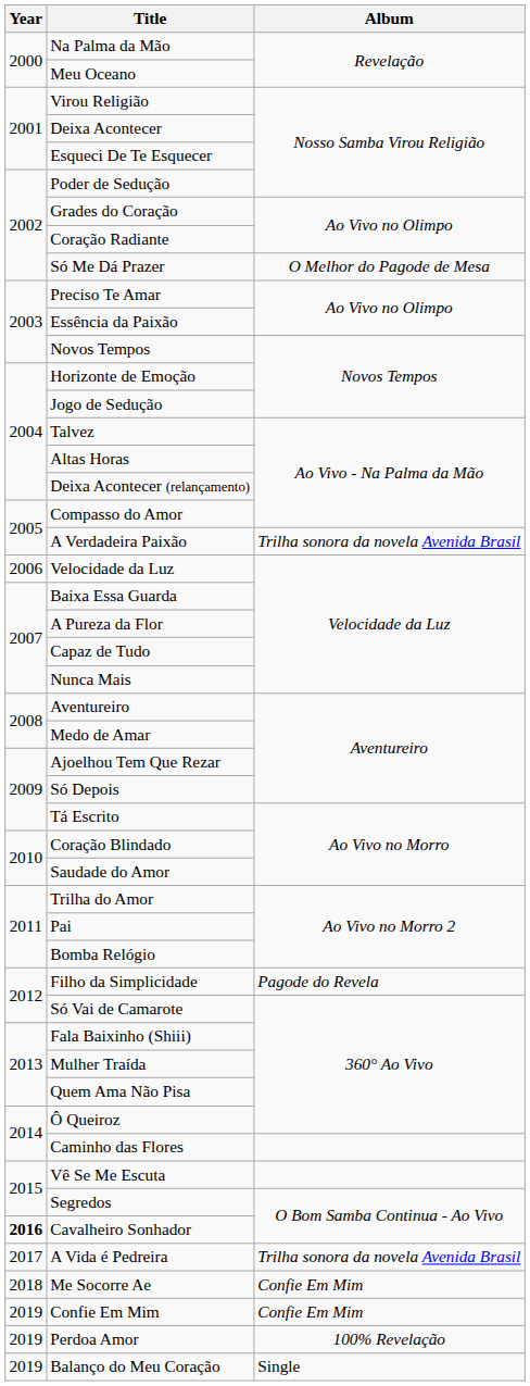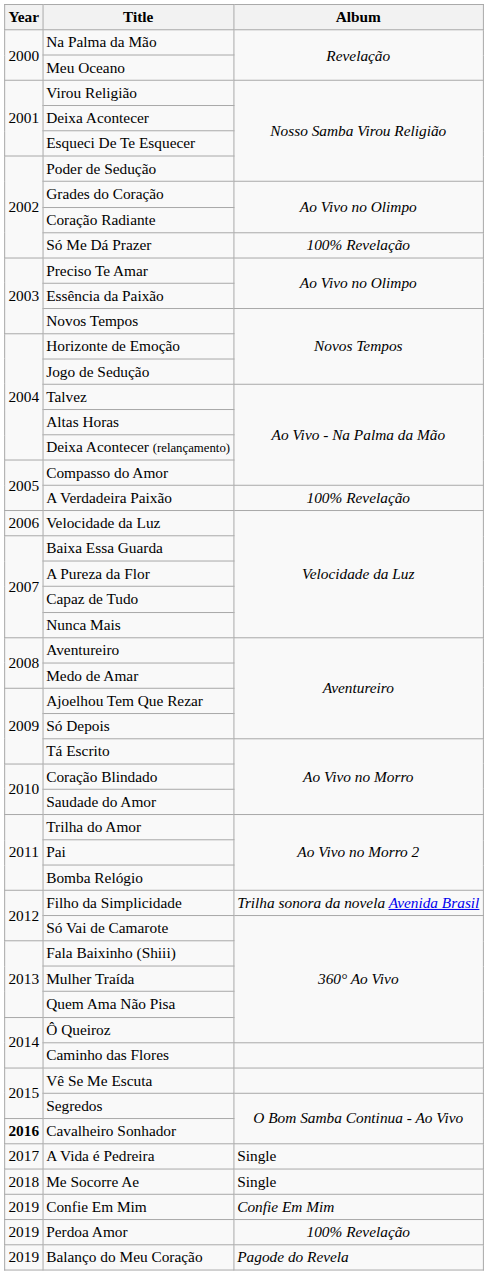Só Me Dá Prazer | Album: O Melhor do Pagode de Mesa -> 100% Revelação
A Verdadeira Paixão | Album: Trilha sonora da novela Avenida Brasil -> 100% Revelação
Filho da Simplicidade | Album: Pagode do Revela -> Trilha sonora da novela Avenida Brasil
A Vida é Pedreira | Album: Trilha sonora da novela Avenida Brasil -> Single
Me Socorre Ae | Album: Confie Em Mim -> Single
Balanço do Meu Coração | Album: Single -> Pagode do Revela
